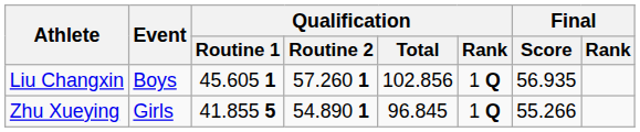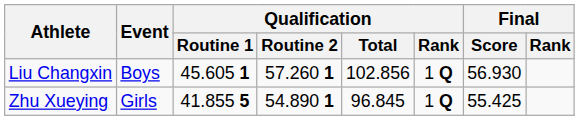Liu Changxin | Final / Score: 56.935 -> 56.930
Zhu Xueying | Final / Score: 55.266 -> 55.425
